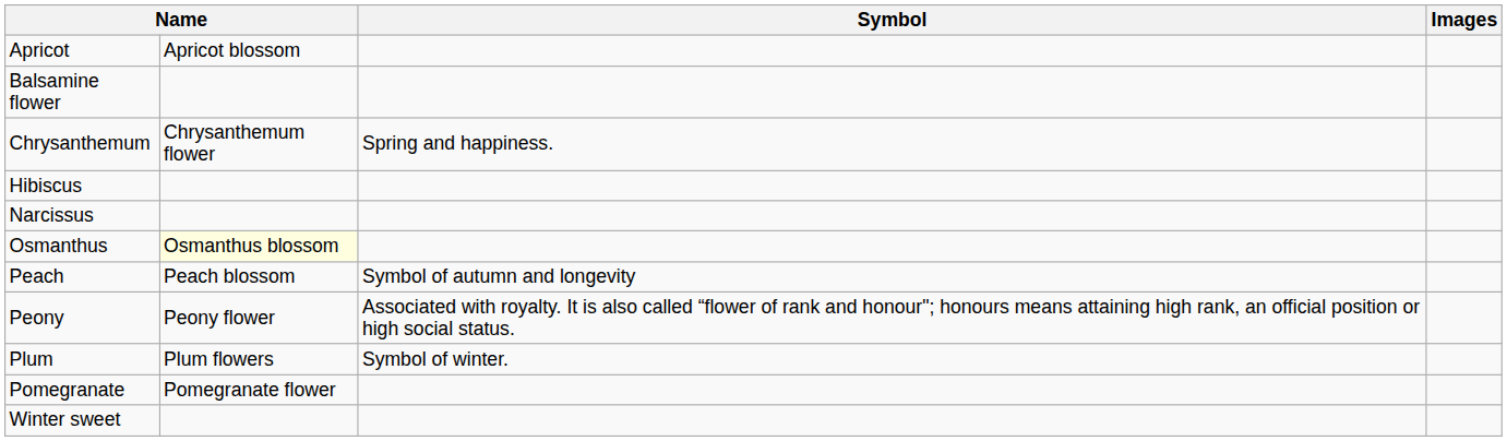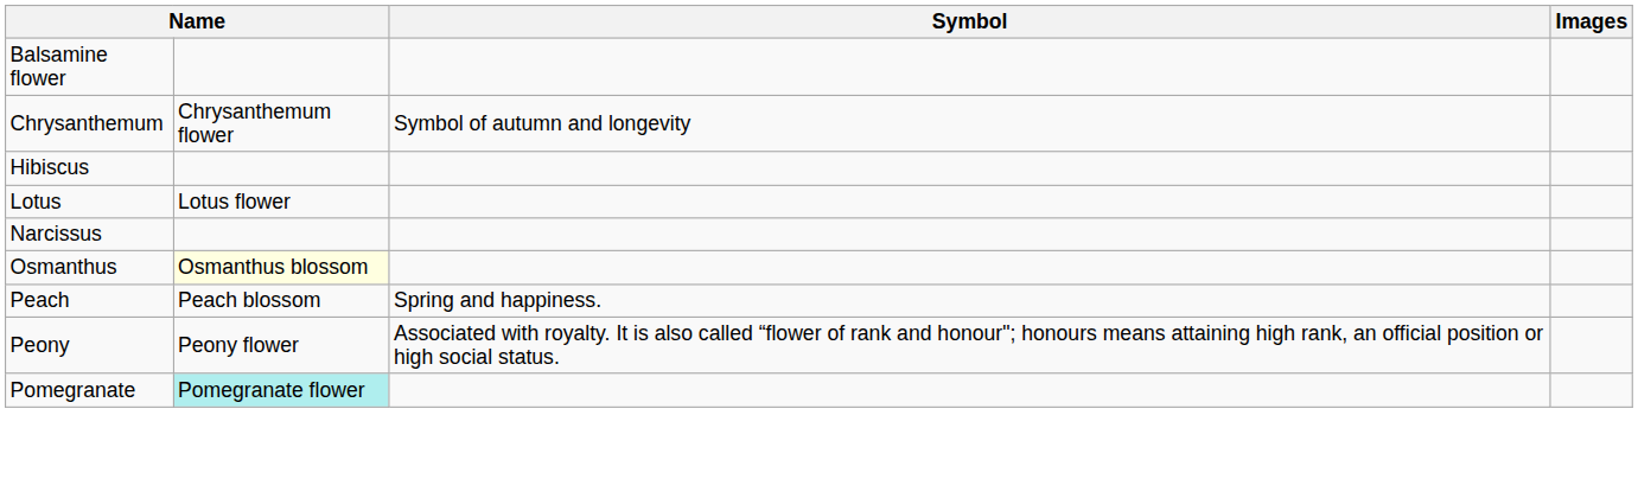- row: Apricot | Apricot blossom
Chrysanthemum | Symbol: Spring and happiness. -> Symbol of autumn and longevity
+ row: Lotus | Lotus flower
Peach | Symbol: Symbol of autumn and longevity -> Spring and happiness.
- row: Plum | Plum flowers | Symbol of winter.
Pomegranate | column 2: no background -> paleturquoise background
- row: Winter sweet
